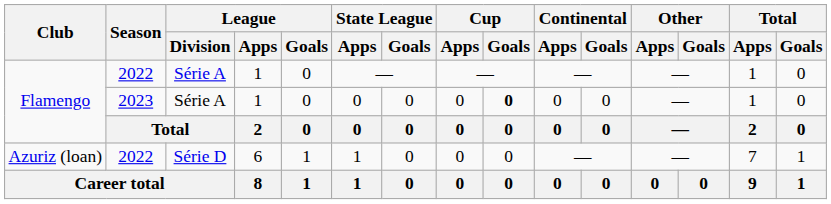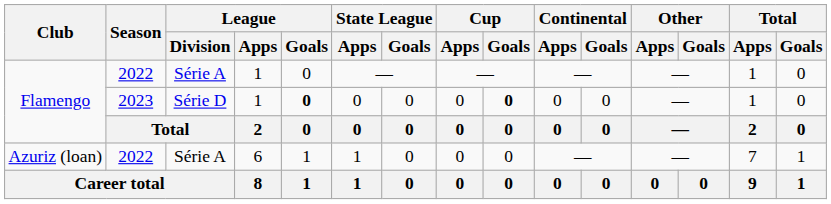Flamengo / 2023 | League / Division: Série A -> Série D
Flamengo / 2023 | League / Goals: normal -> bold
Azuriz (loan) | League / Division: Série D -> Série A
